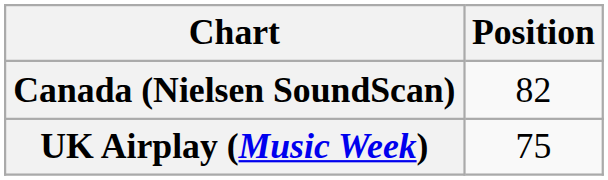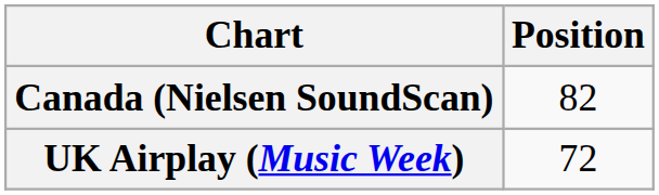UK Airplay (Music Week) | Position: 75 -> 72
